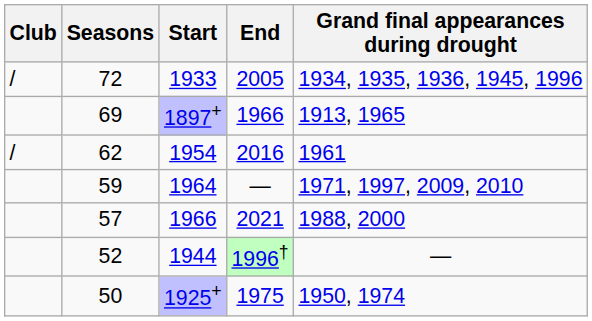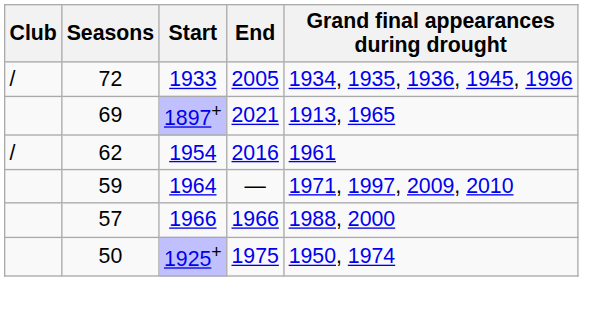69 | End: 1966 -> 2021
57 | End: 2021 -> 1966
- row: 52 | 1944 | 1996† | —
